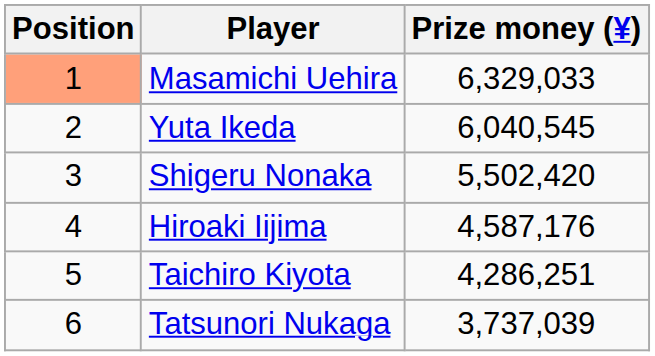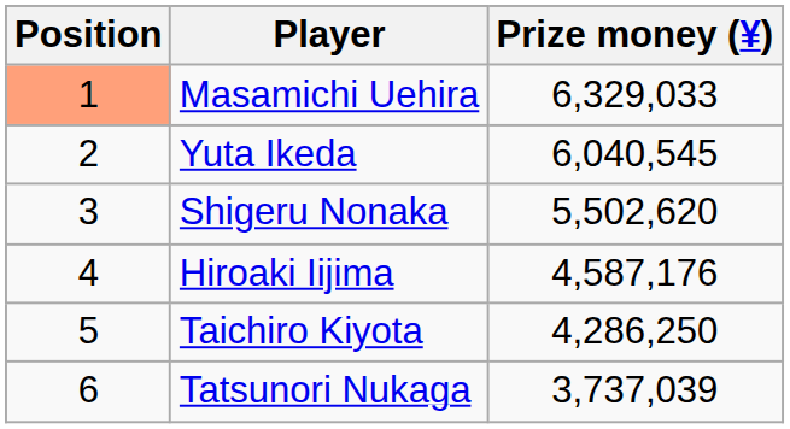Shigeru Nonaka | Prize money (¥): 5,502,420 -> 5,502,620
Taichiro Kiyota | Prize money (¥): 4,286,251 -> 4,286,250
